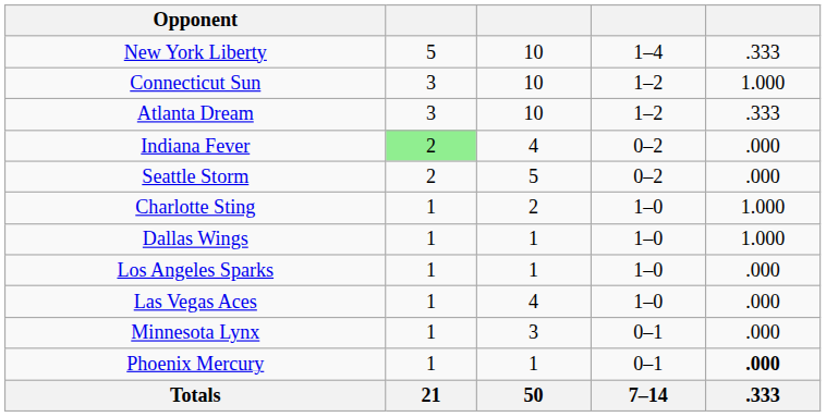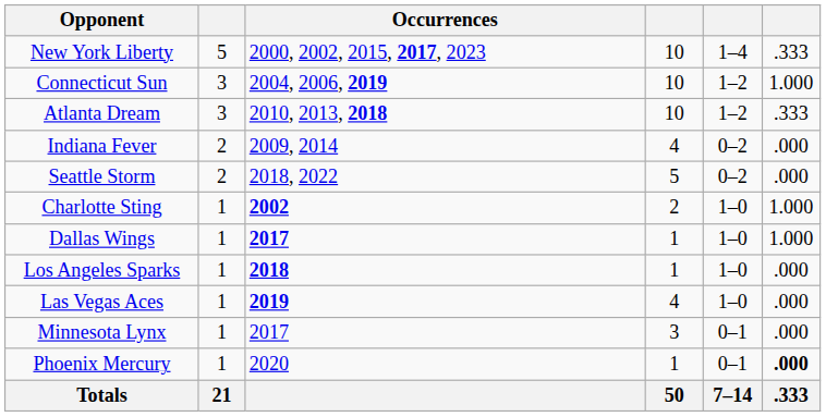+ column: Occurrences | 2000, 2002, 2015, 2017, 2023 | 2004, 2006, 2019 | 2010, 2013, 2018 | 2009, 2014 | 2018, 2022 | 2002 | 2017 | 2018 | 2019 | 2017 | 2020
Indiana Fever | column 2: lightgreen background -> no background
